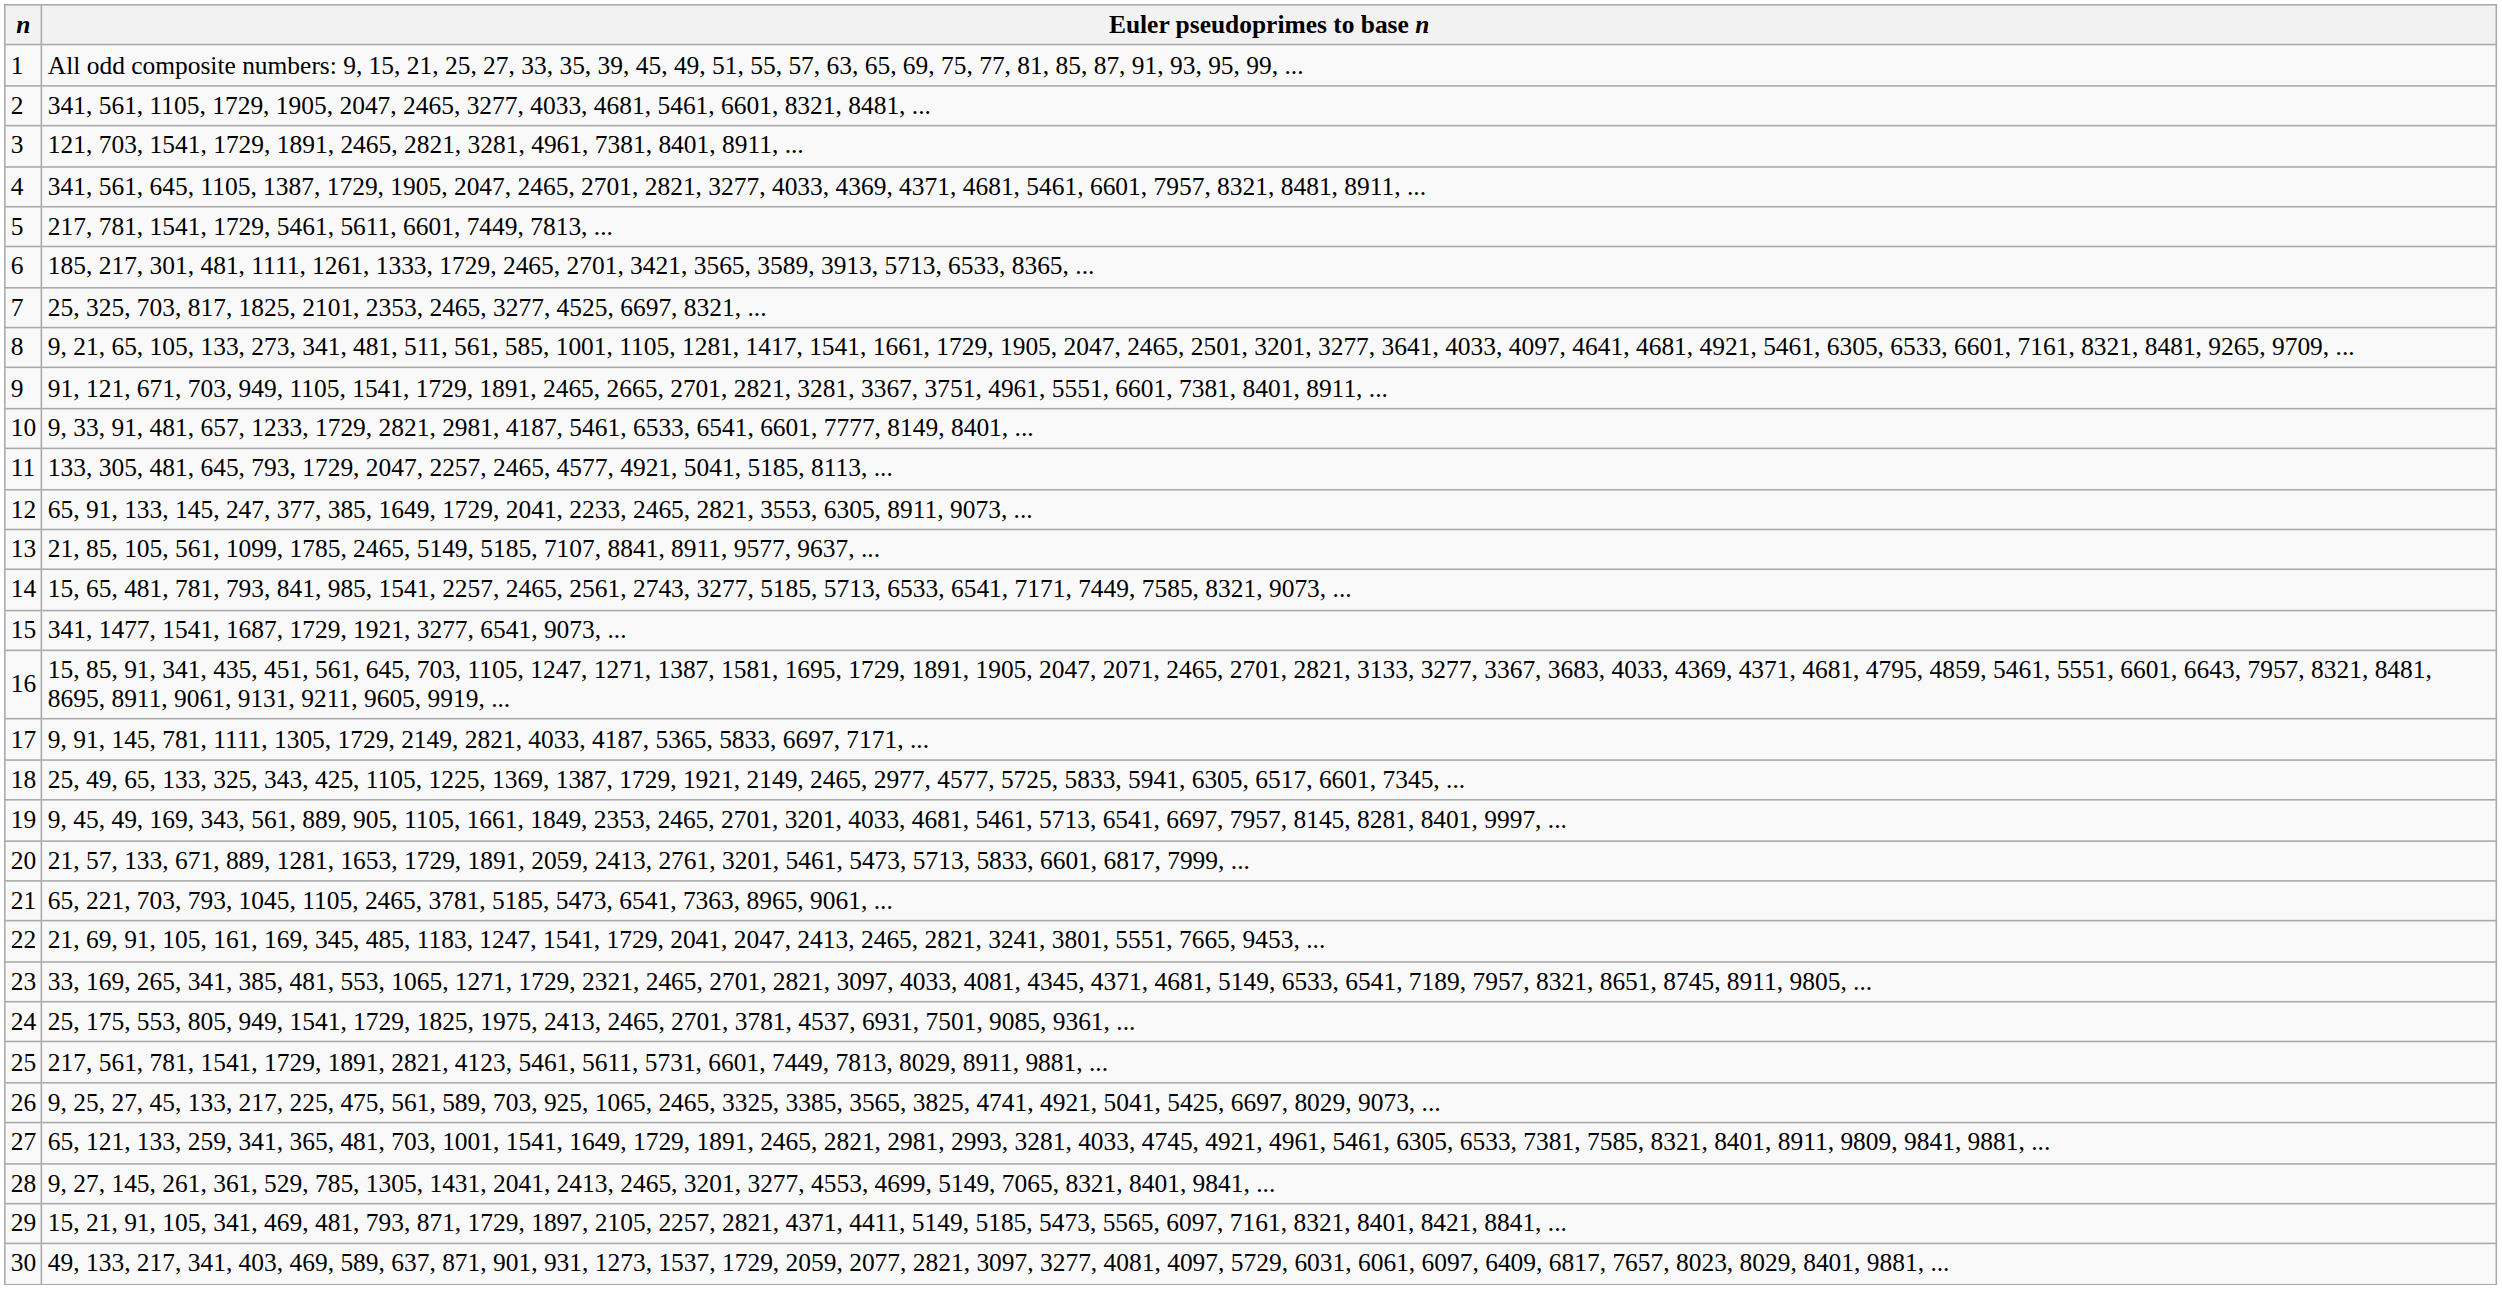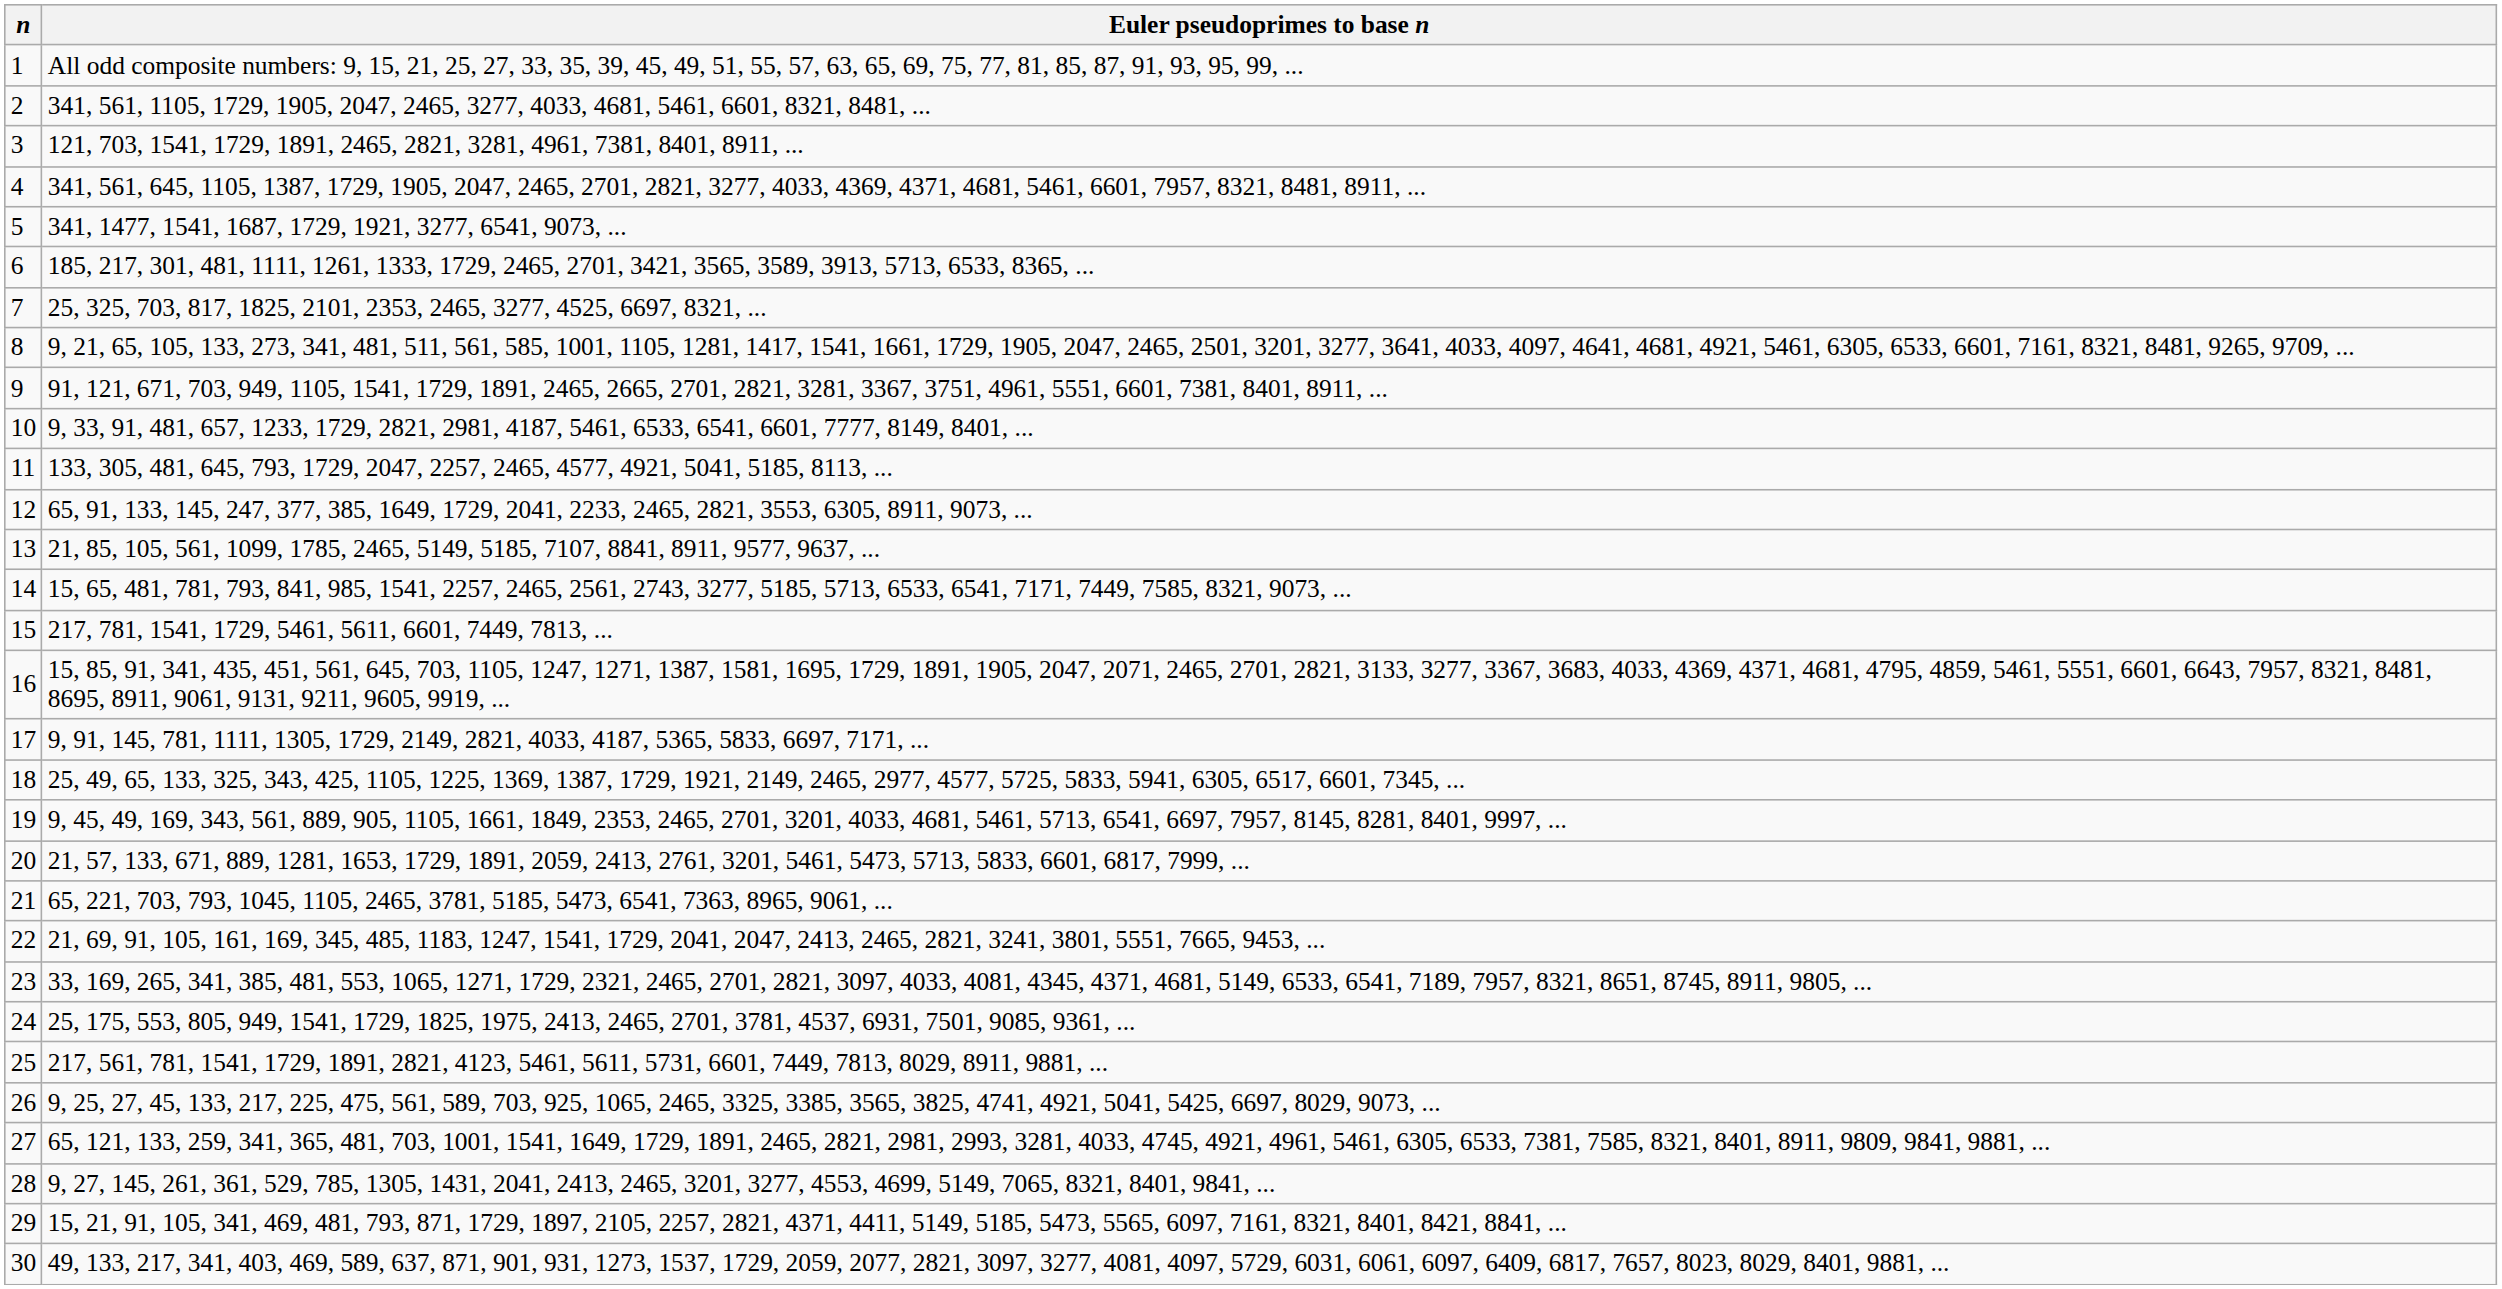5 | Euler pseudoprimes to base n: 217, 781, 1541, 1729, 5461, 5611, 6601, 7449, 7813, ... -> 341, 1477, 1541, 1687, 1729, 1921, 3277, 6541, 9073, ...
15 | Euler pseudoprimes to base n: 341, 1477, 1541, 1687, 1729, 1921, 3277, 6541, 9073, ... -> 217, 781, 1541, 1729, 5461, 5611, 6601, 7449, 7813, ...
